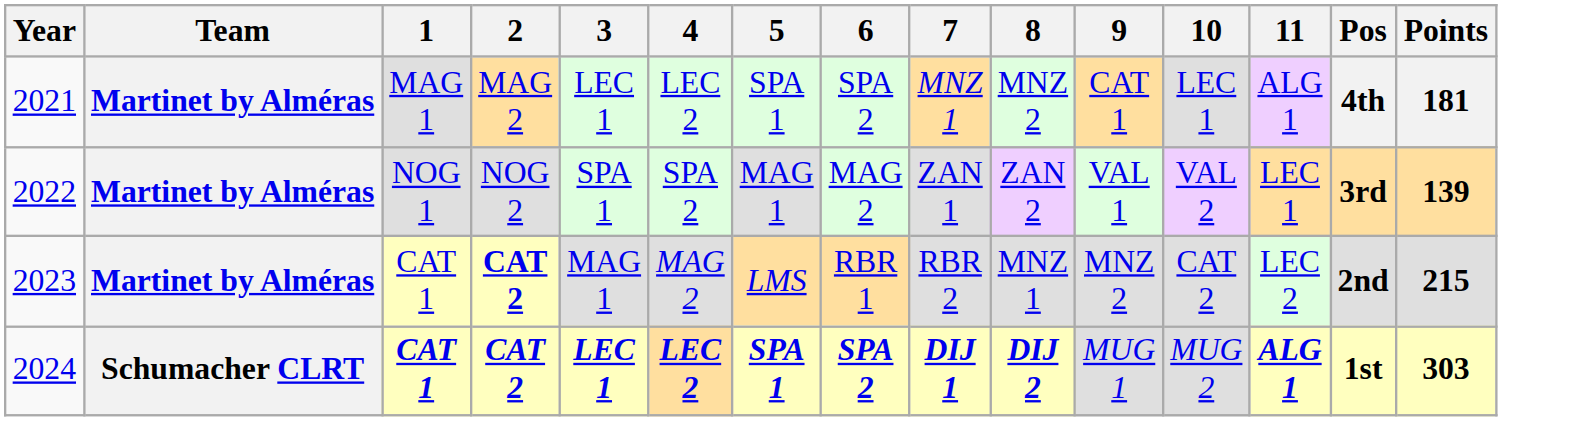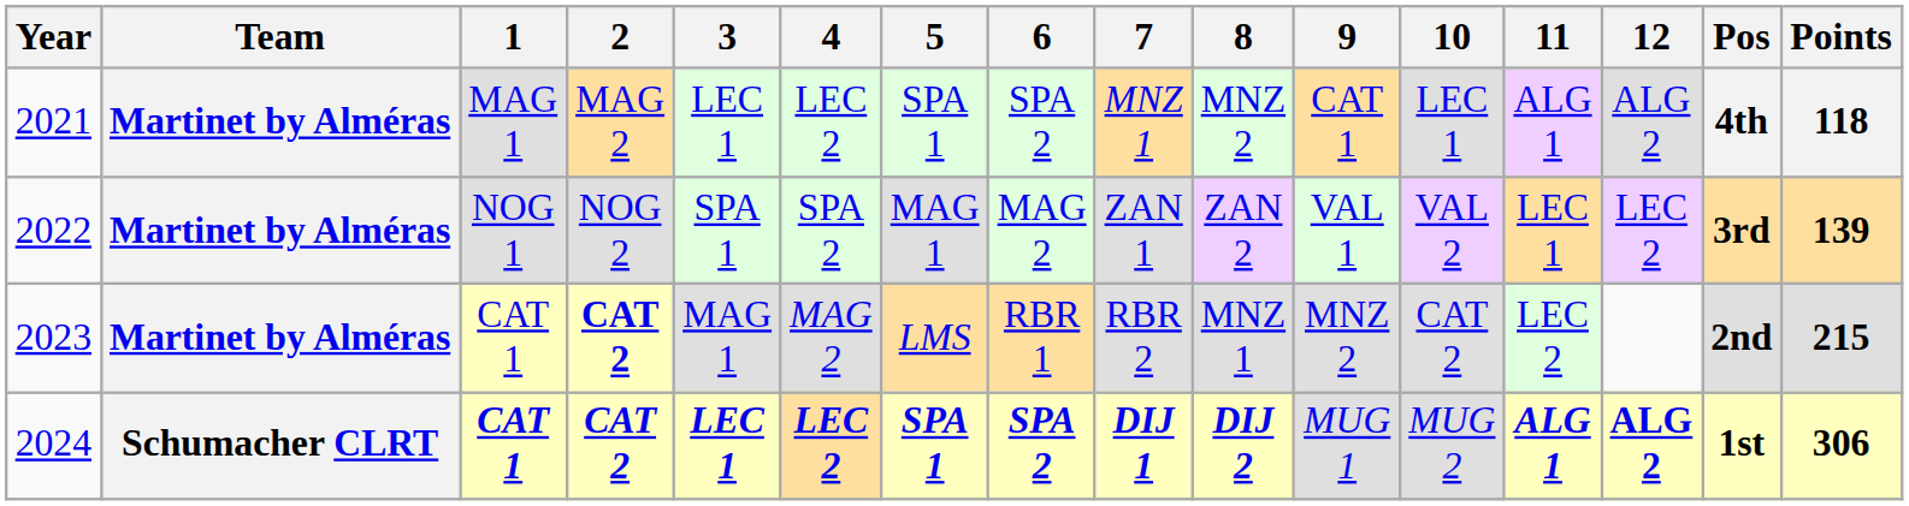+ column: 12 | ALG 2 | LEC 2 | ALG 2
2021 | Points: 181 -> 118
2024 | Points: 303 -> 306
